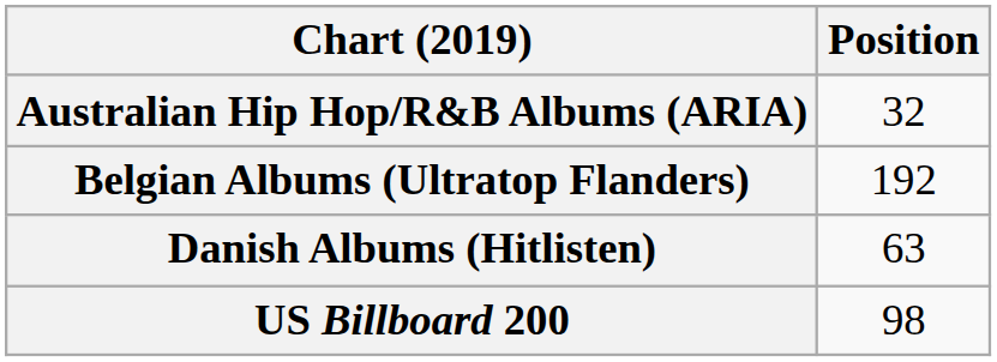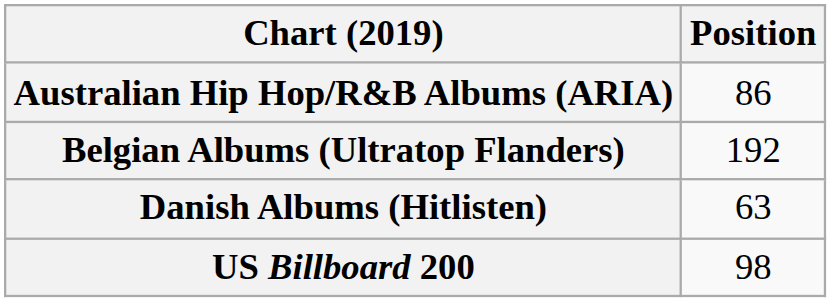Australian Hip Hop/R&B Albums (ARIA) | Position: 32 -> 86
